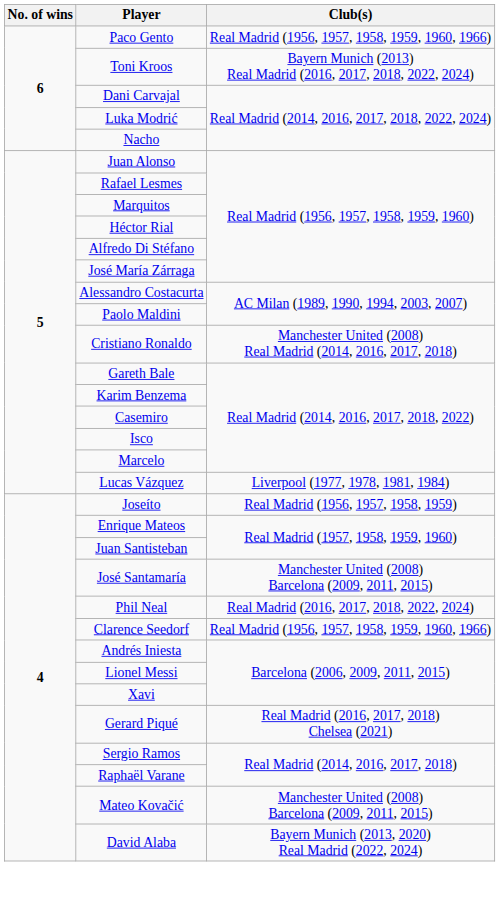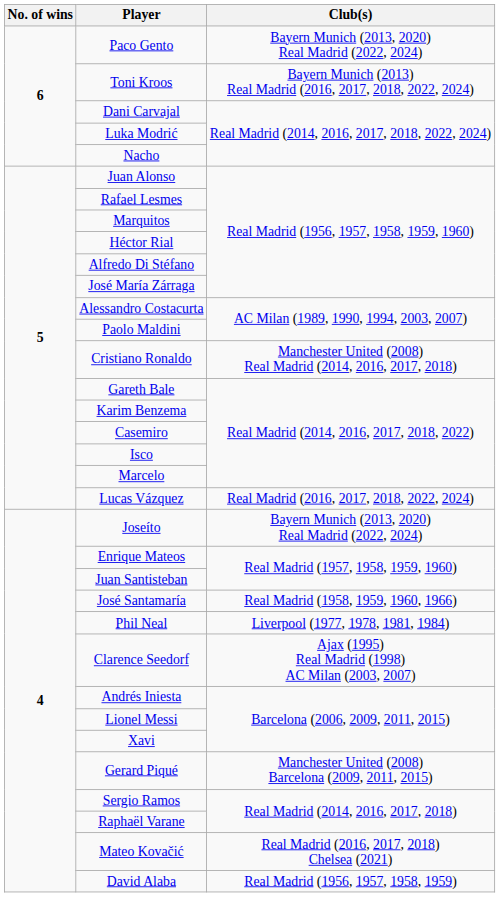Paco Gento | Club(s): Real Madrid (1956, 1957, 1958, 1959, 1960, 1966) -> Bayern Munich (2013, 2020) Real Madrid (2022, 2024)
Lucas Vázquez | Club(s): Liverpool (1977, 1978, 1981, 1984) -> Real Madrid (2016, 2017, 2018, 2022, 2024)
Joseíto | Club(s): Real Madrid (1956, 1957, 1958, 1959) -> Bayern Munich (2013, 2020) Real Madrid (2022, 2024)
José Santamaría | Club(s): Manchester United (2008) Barcelona (2009, 2011, 2015) -> Real Madrid (1958, 1959, 1960, 1966)
Phil Neal | Club(s): Real Madrid (2016, 2017, 2018, 2022, 2024) -> Liverpool (1977, 1978, 1981, 1984)
Clarence Seedorf | Club(s): Real Madrid (1956, 1957, 1958, 1959, 1960, 1966) -> Ajax (1995) Real Madrid (1998) AC Milan (2003, 2007)
Gerard Piqué | Club(s): Real Madrid (2016, 2017, 2018) Chelsea (2021) -> Manchester United (2008) Barcelona (2009, 2011, 2015)
Mateo Kovačić | Club(s): Manchester United (2008) Barcelona (2009, 2011, 2015) -> Real Madrid (2016, 2017, 2018) Chelsea (2021)
David Alaba | Club(s): Bayern Munich (2013, 2020) Real Madrid (2022, 2024) -> Real Madrid (1956, 1957, 1958, 1959)
